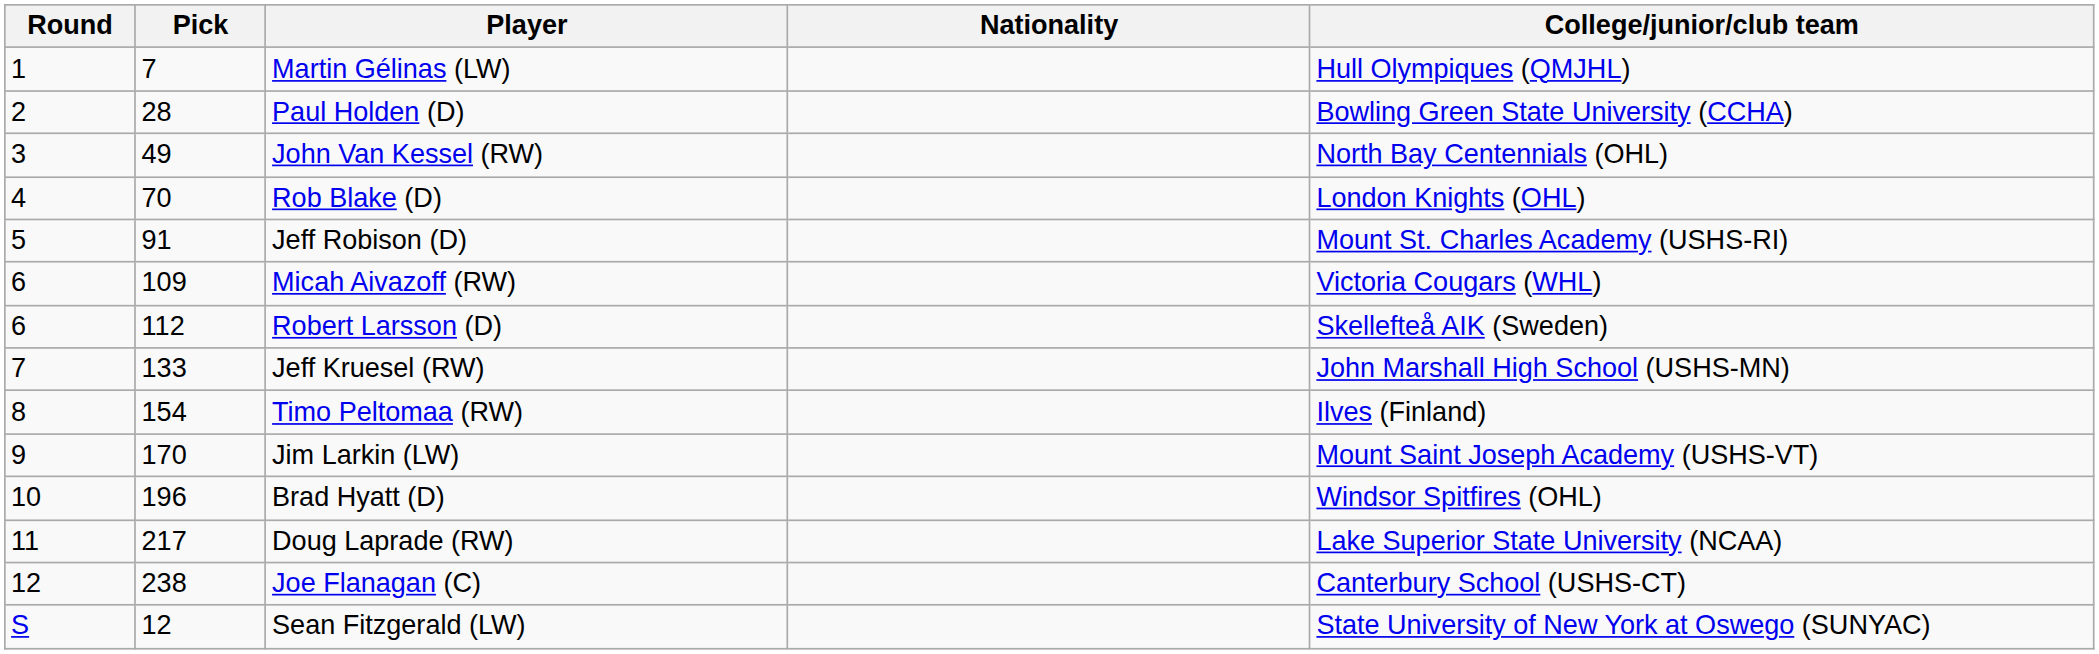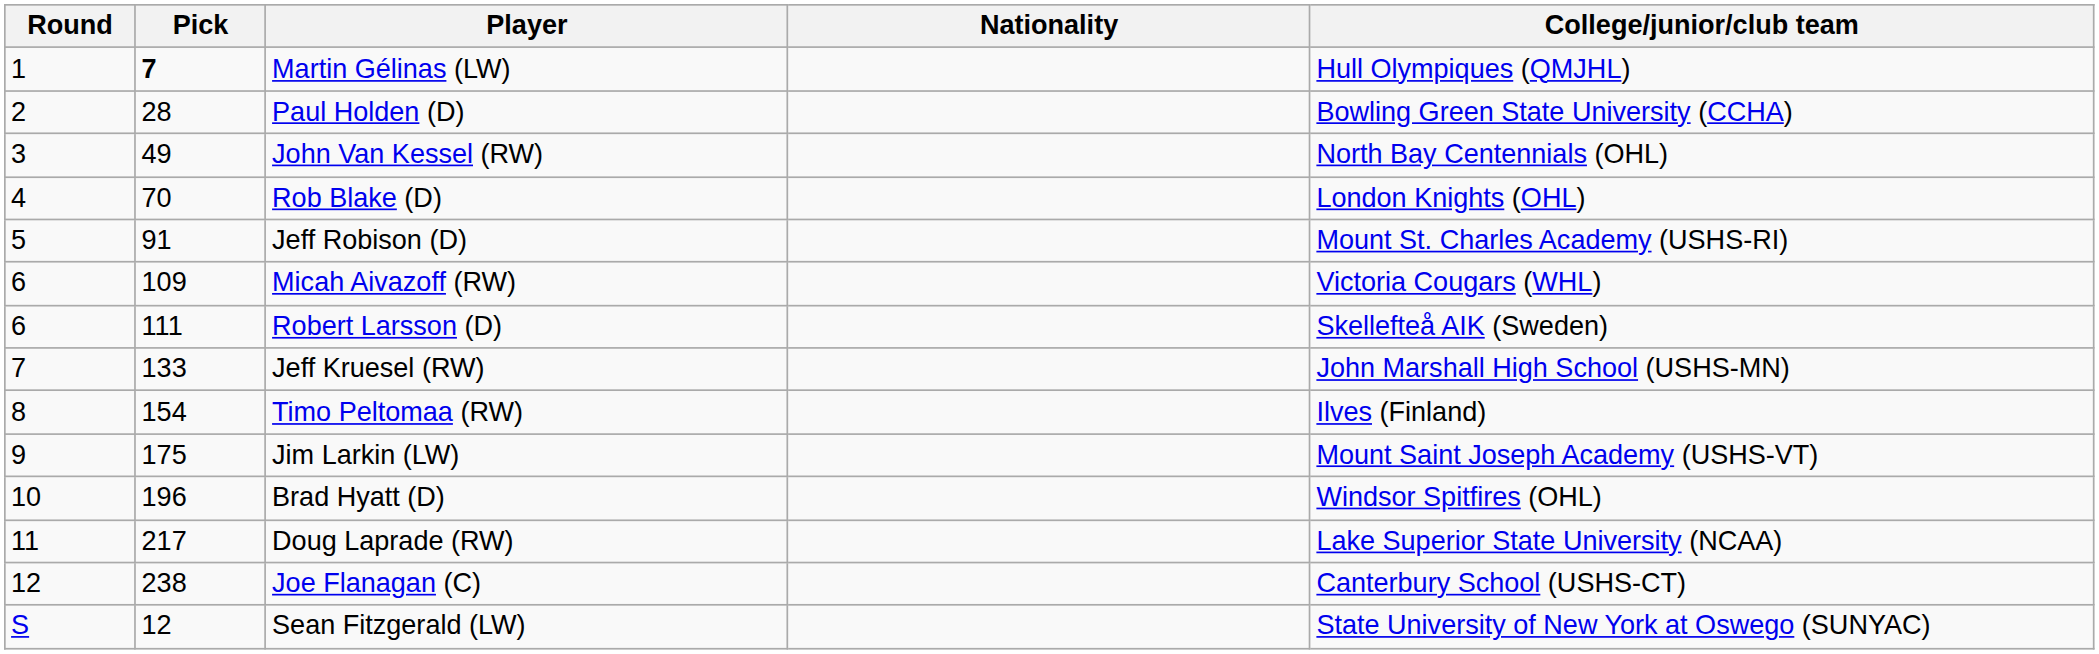Martin Gélinas (LW) | Pick: normal -> bold
Robert Larsson (D) | Pick: 112 -> 111
Jim Larkin (LW) | Pick: 170 -> 175
